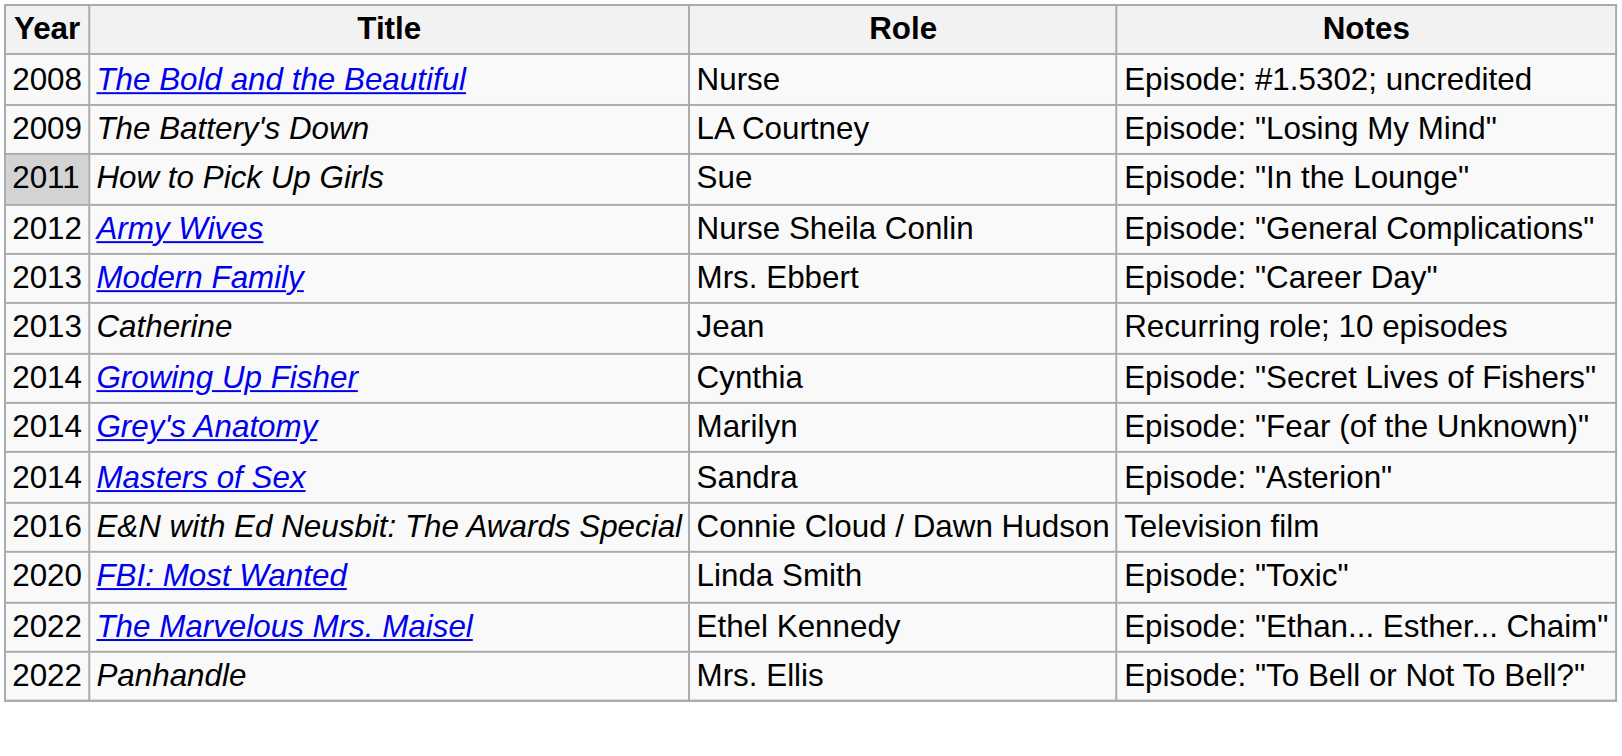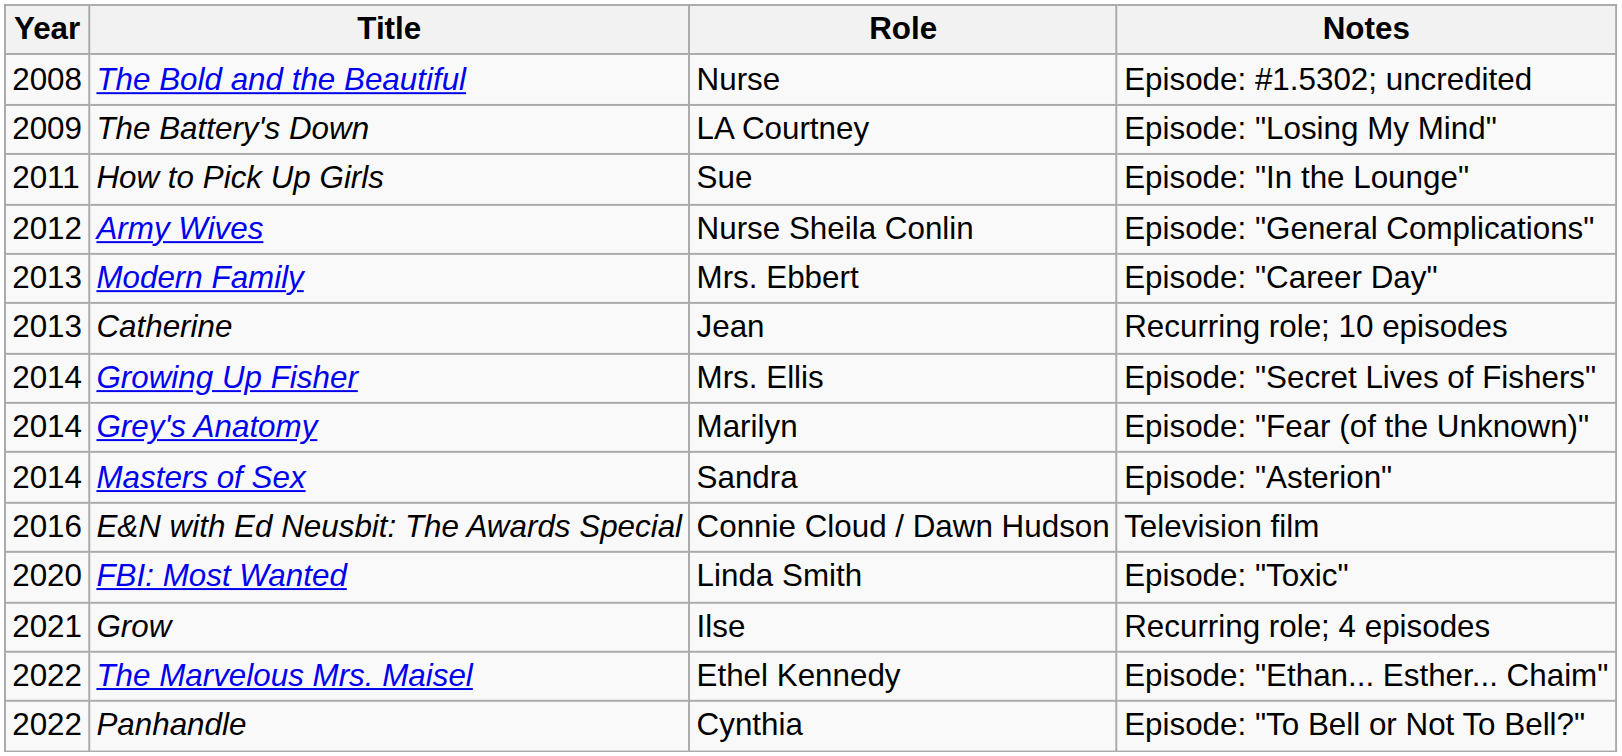How to Pick Up Girls | Year: lightgrey background -> no background
Growing Up Fisher | Role: Cynthia -> Mrs. Ellis
+ row: 2021 | Grow | Ilse | Recurring role; 4 episodes
Panhandle | Role: Mrs. Ellis -> Cynthia
